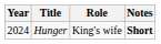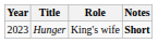Hunger | Year: 2024 -> 2023
